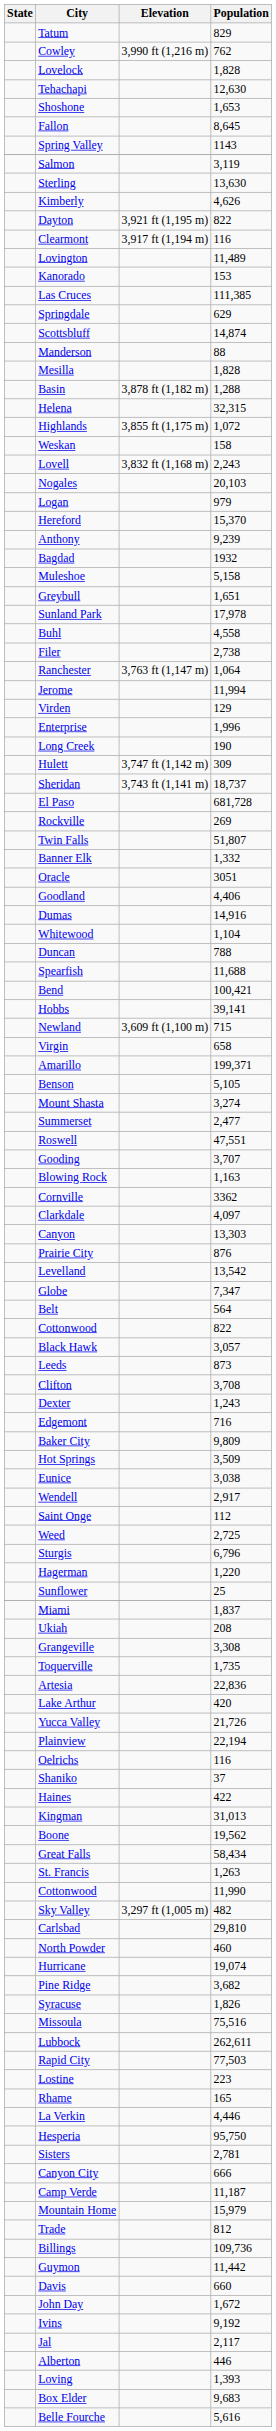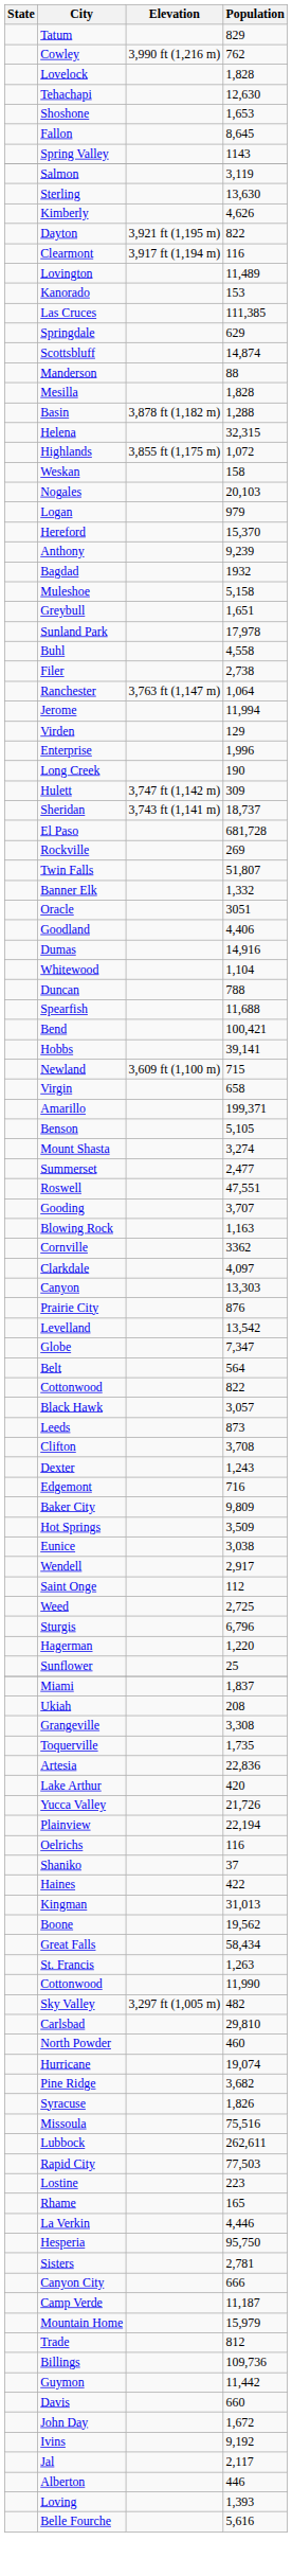- row: Lovell | 3,832 ft (1,168 m) | 2,243
- row: Box Elder | 9,683
